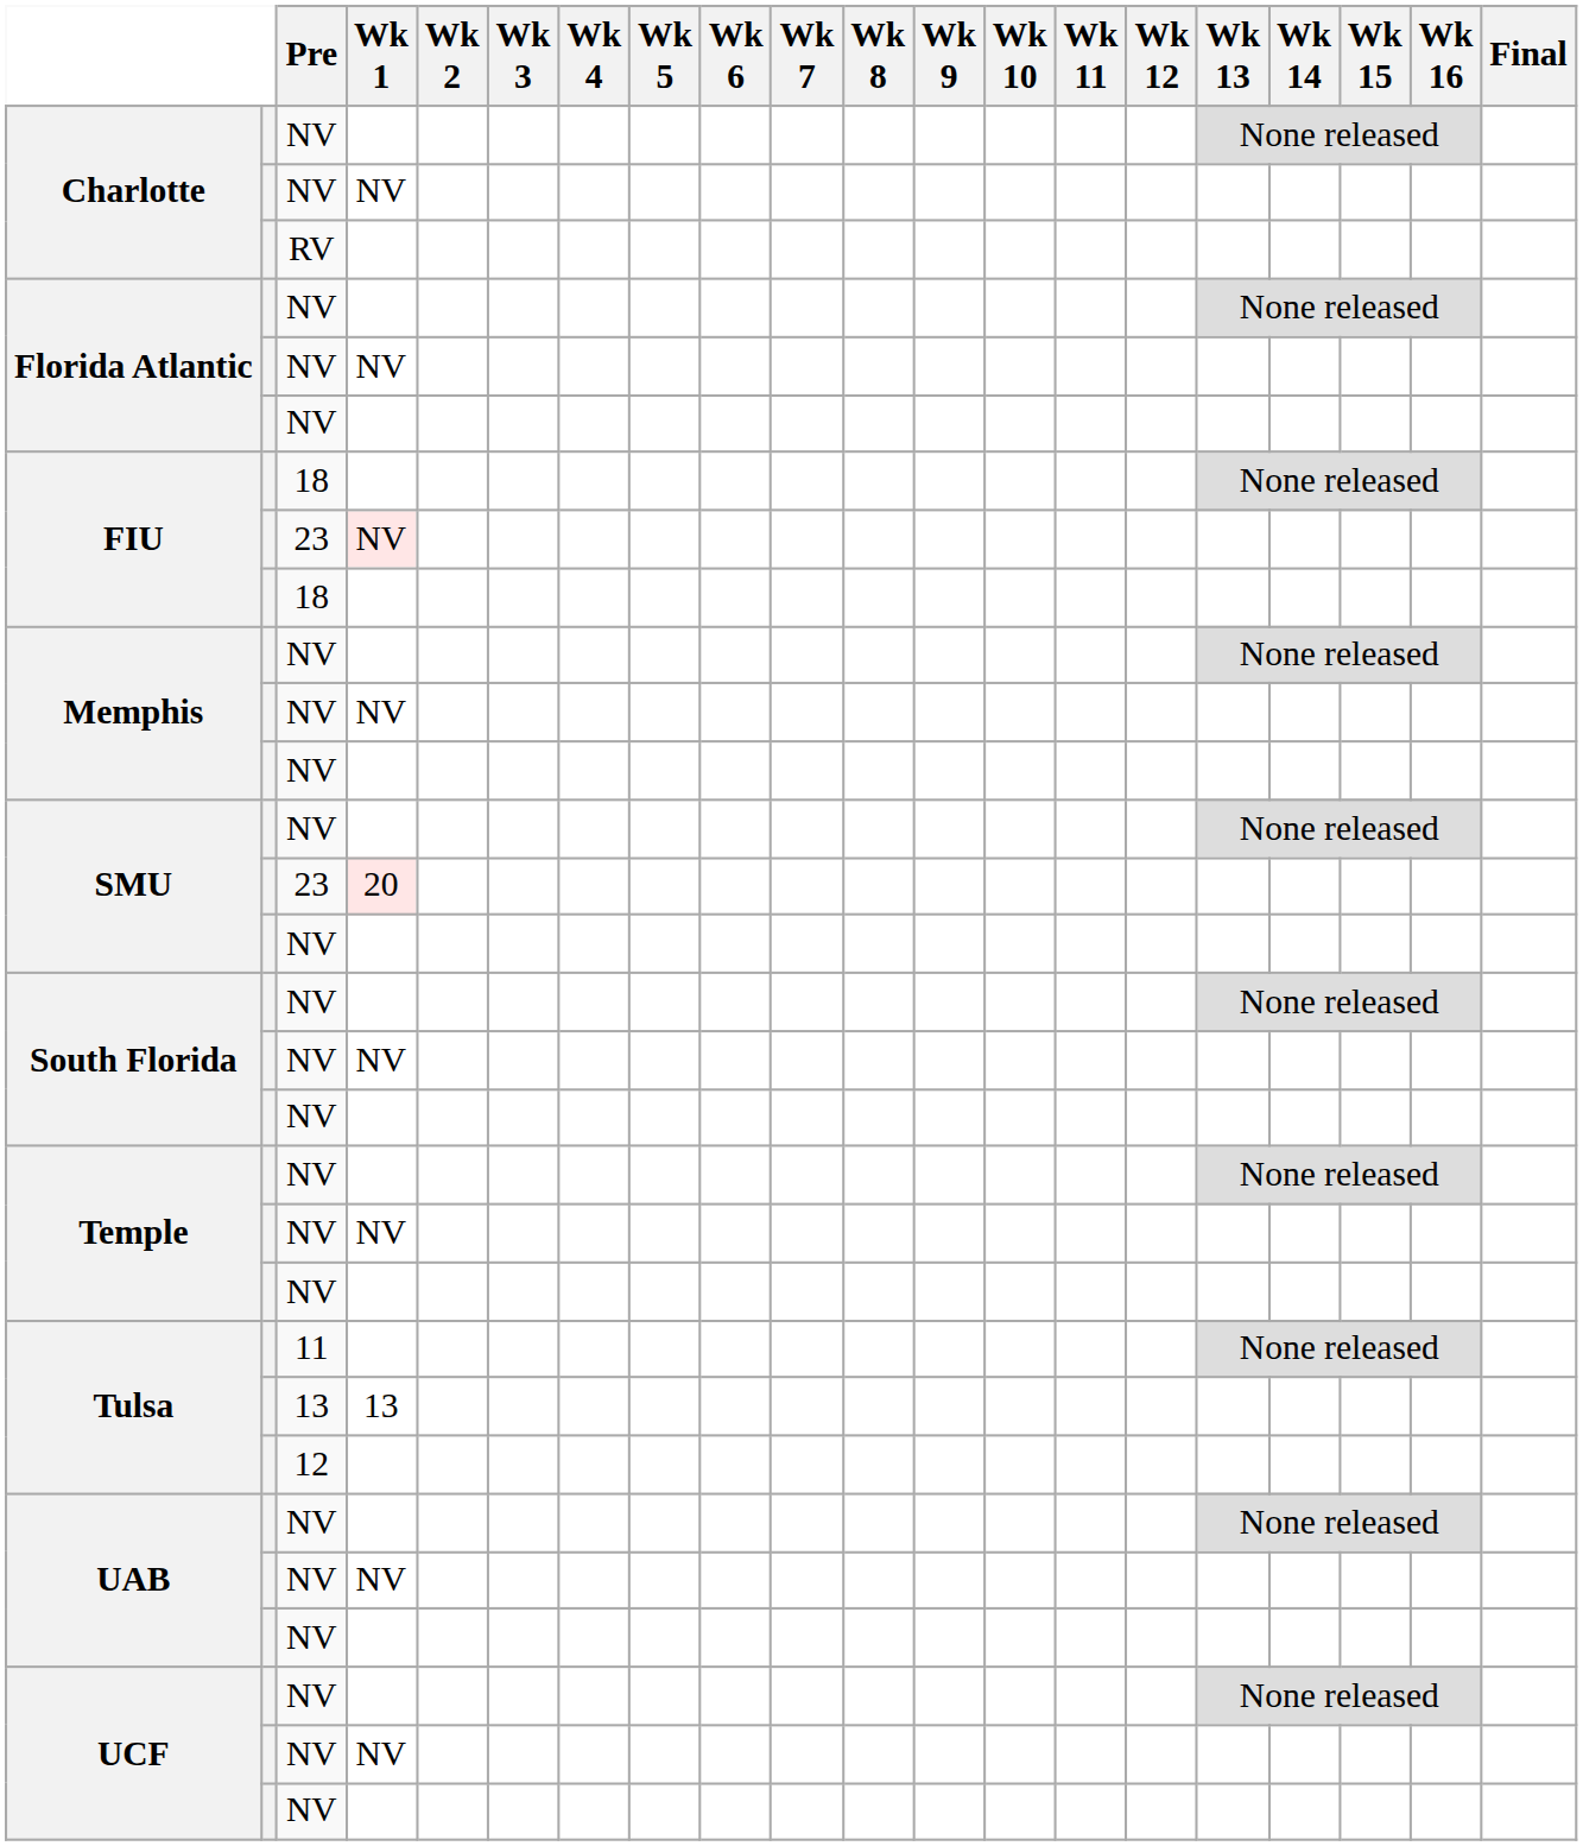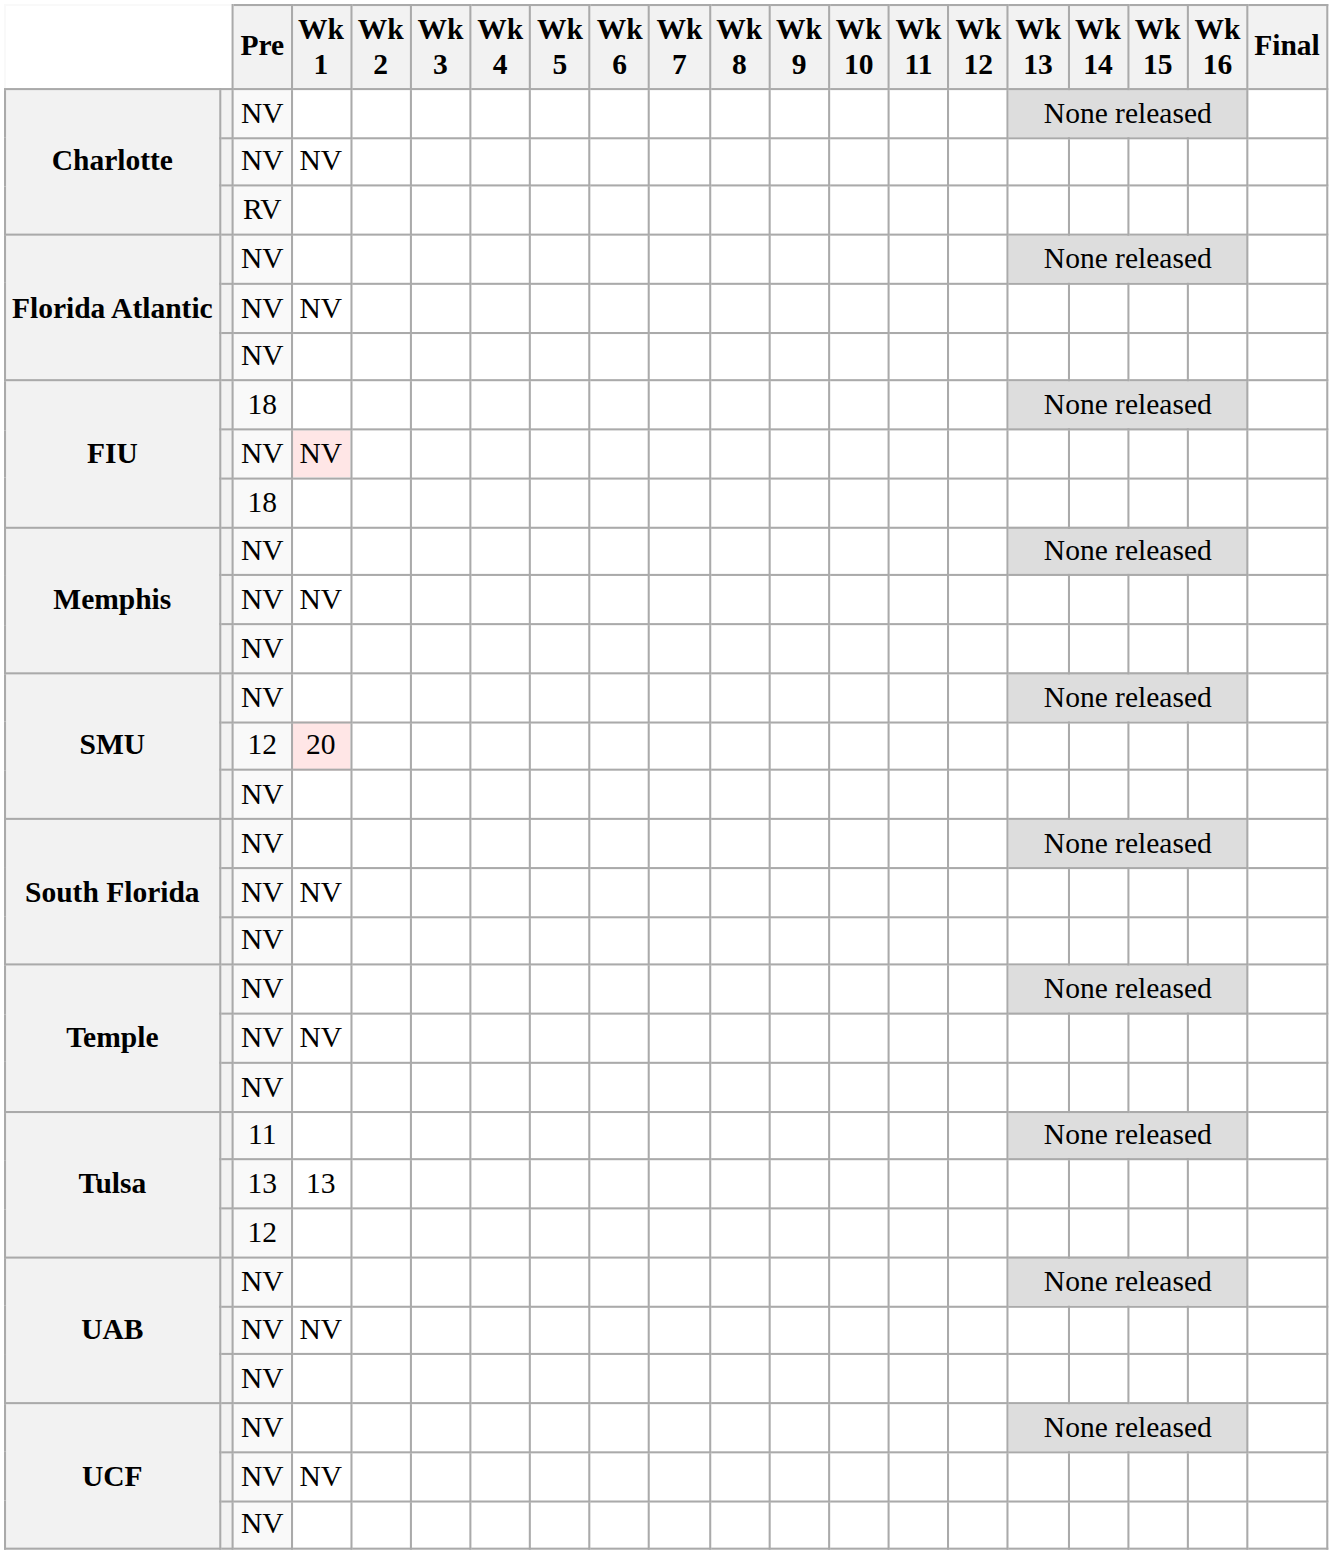FIU / NV | Pre: 23 -> NV
SMU / 20 | Pre: 23 -> 12
